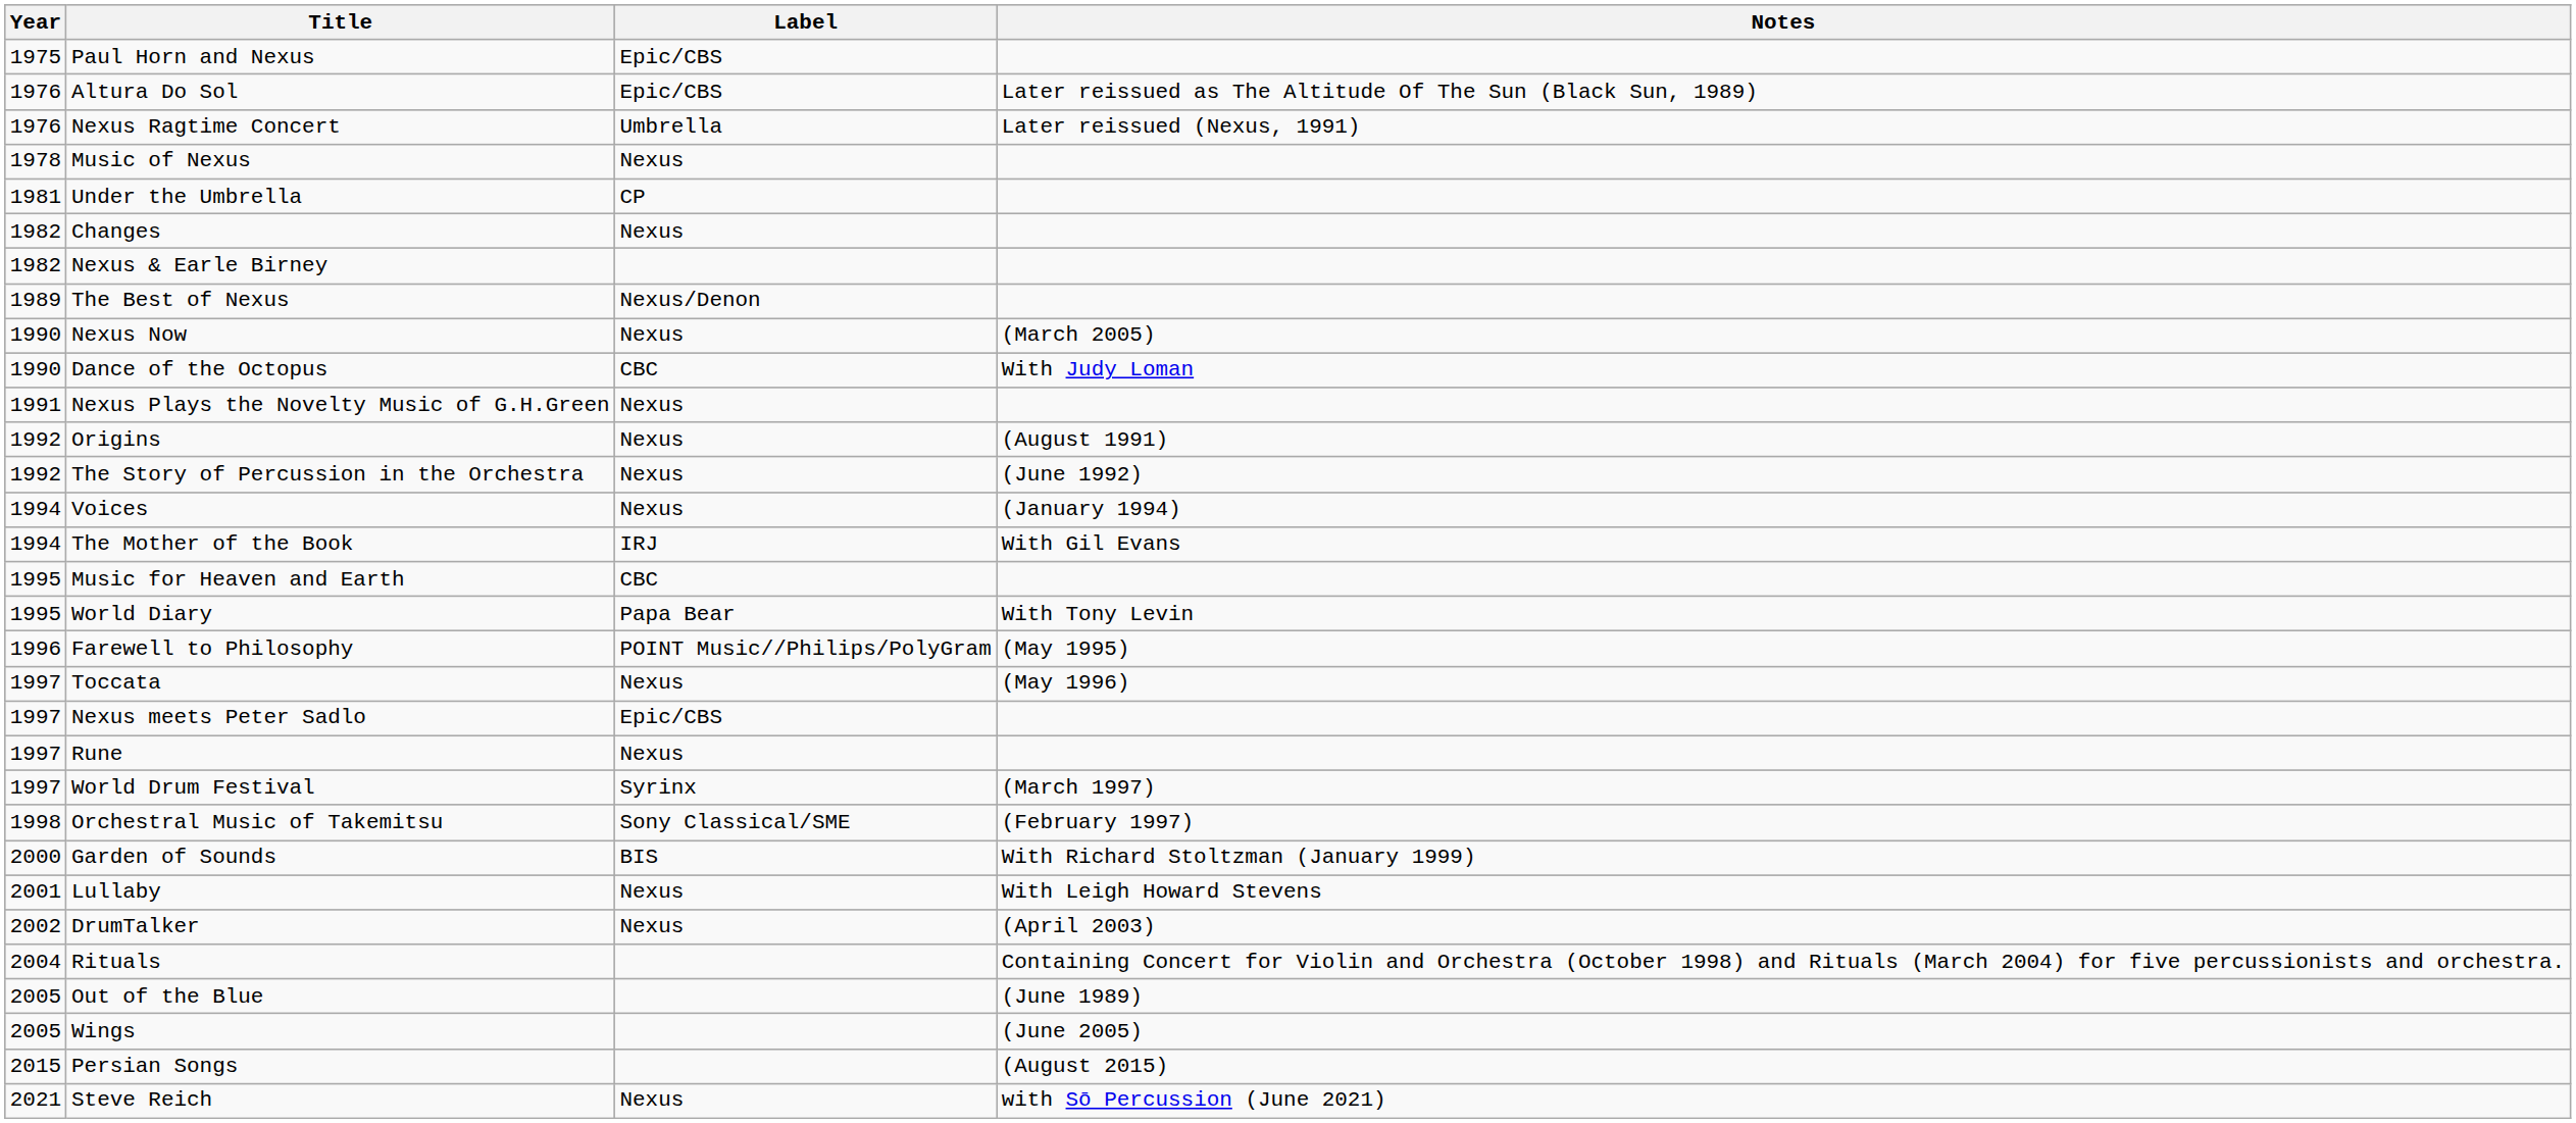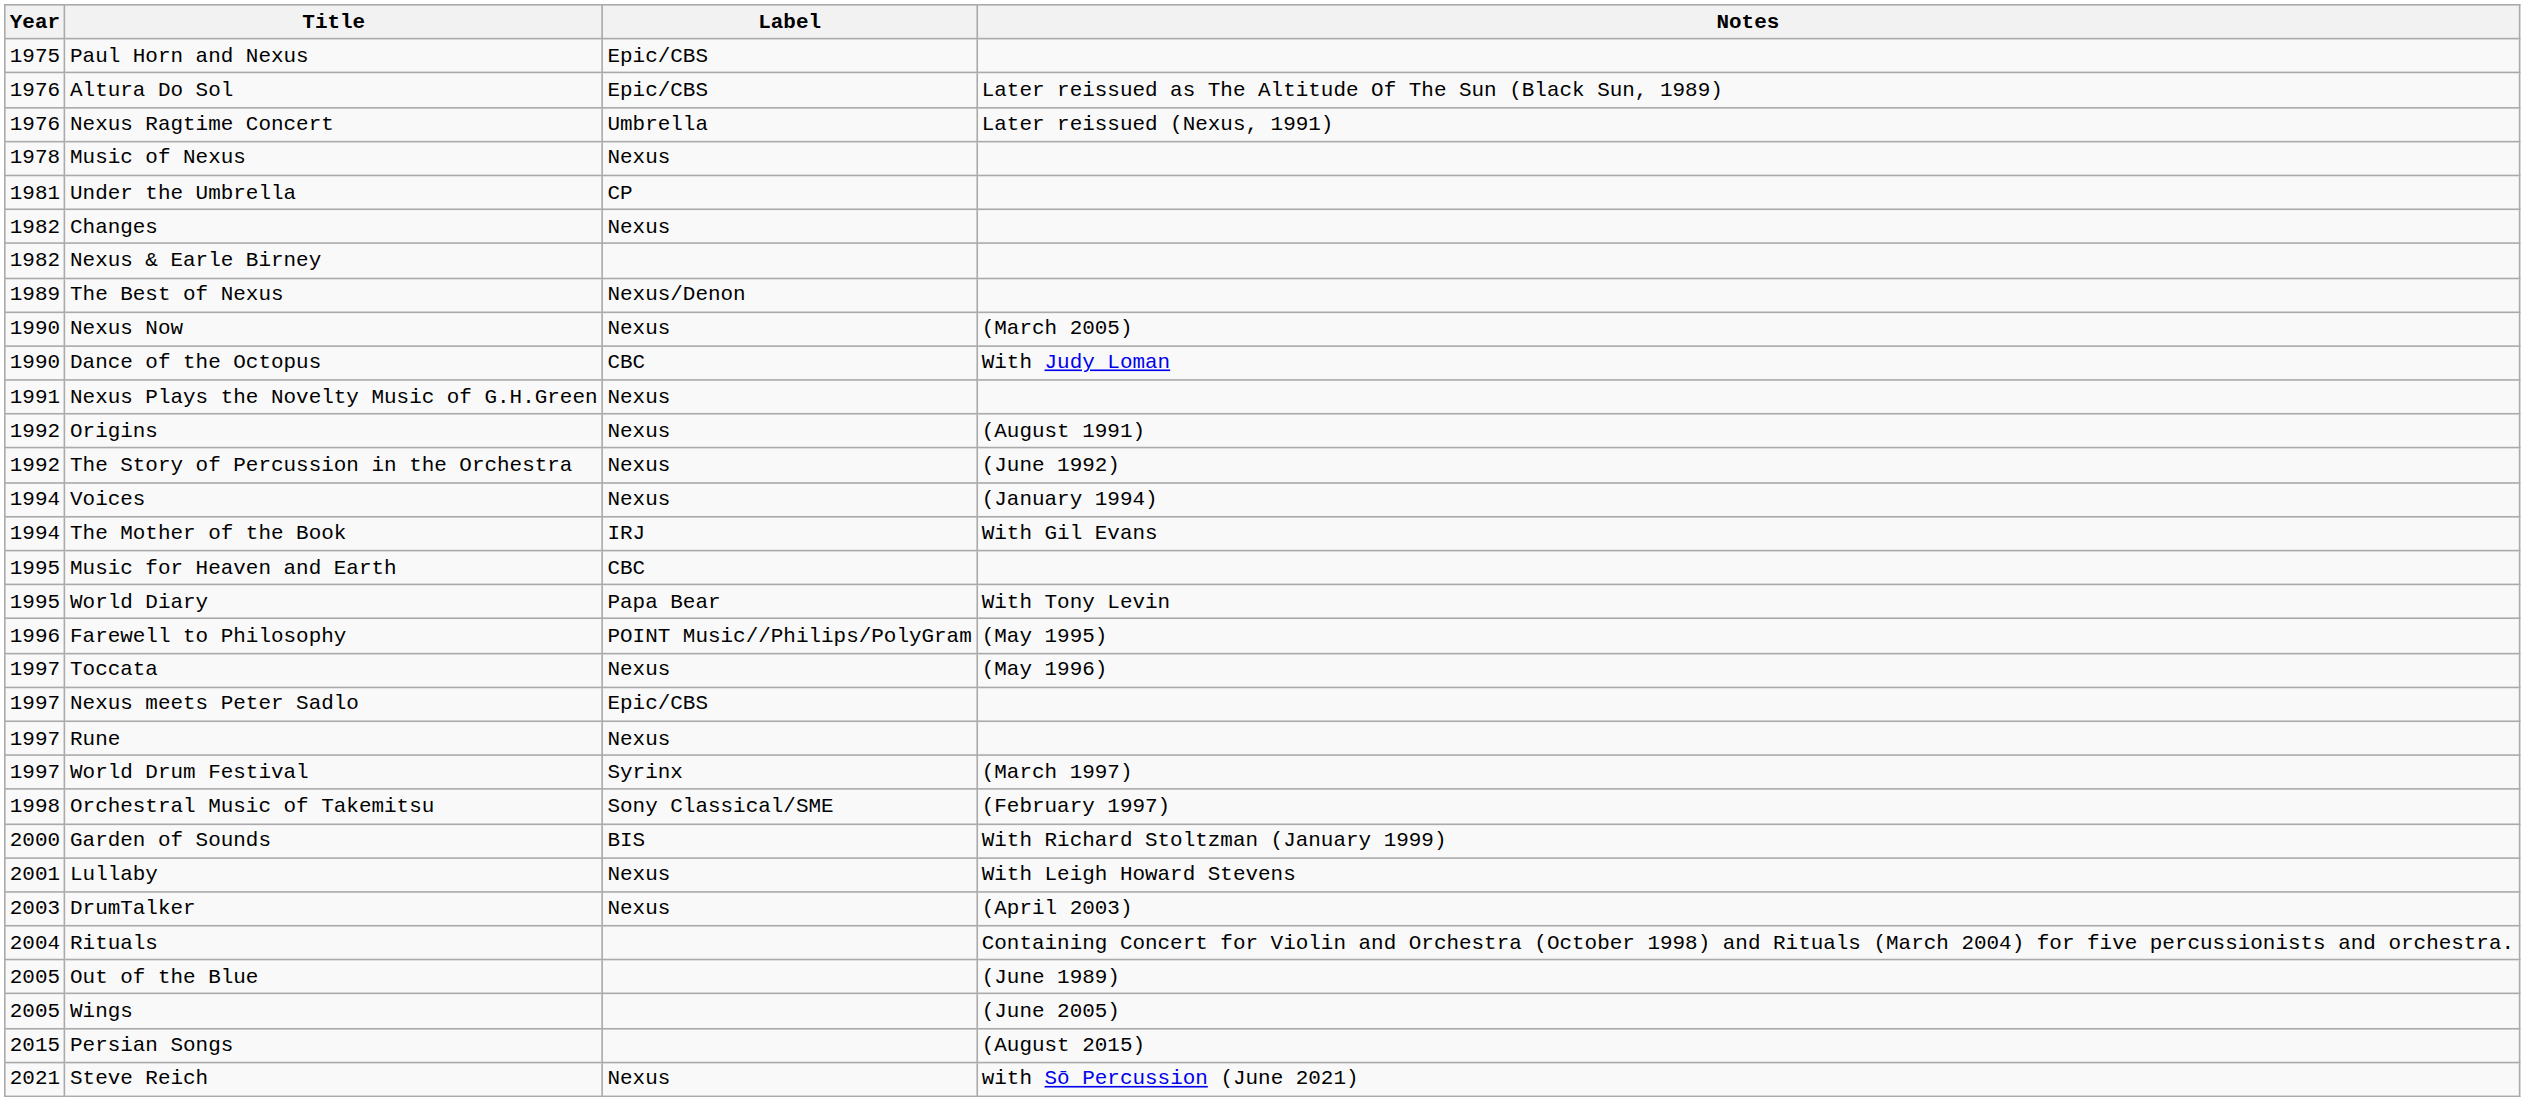DrumTalker | Year: 2002 -> 2003
